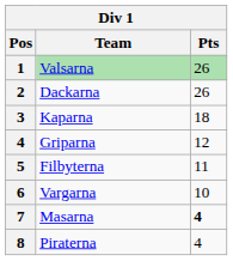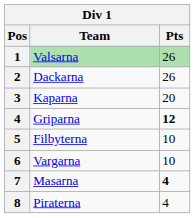Kaparna | Pts: 18 -> 20
Griparna | Pts: normal -> bold
Filbyterna | Pts: 11 -> 10
